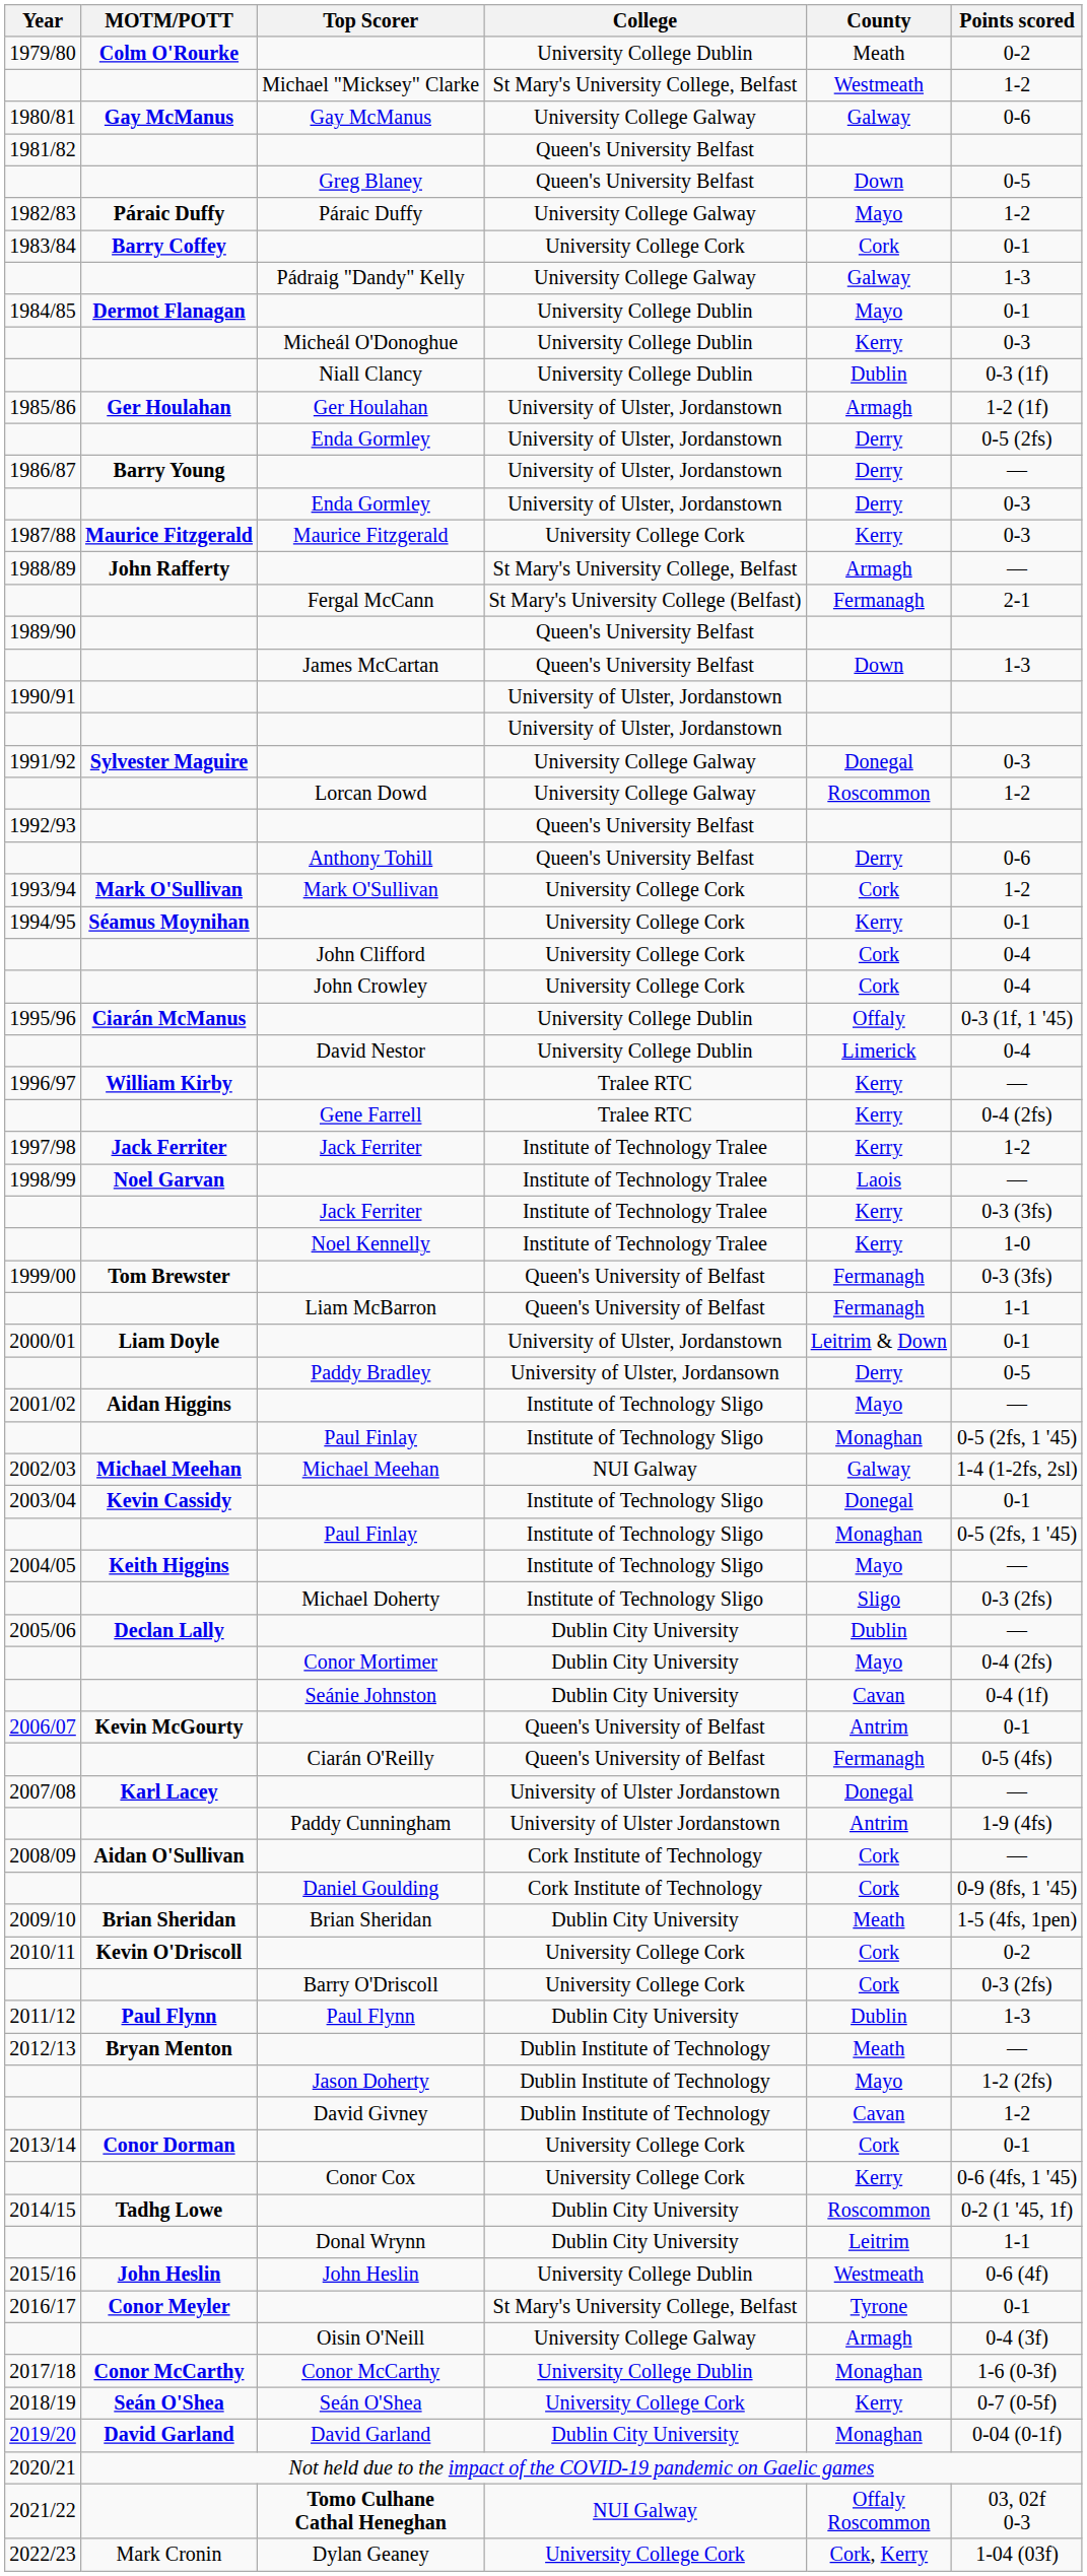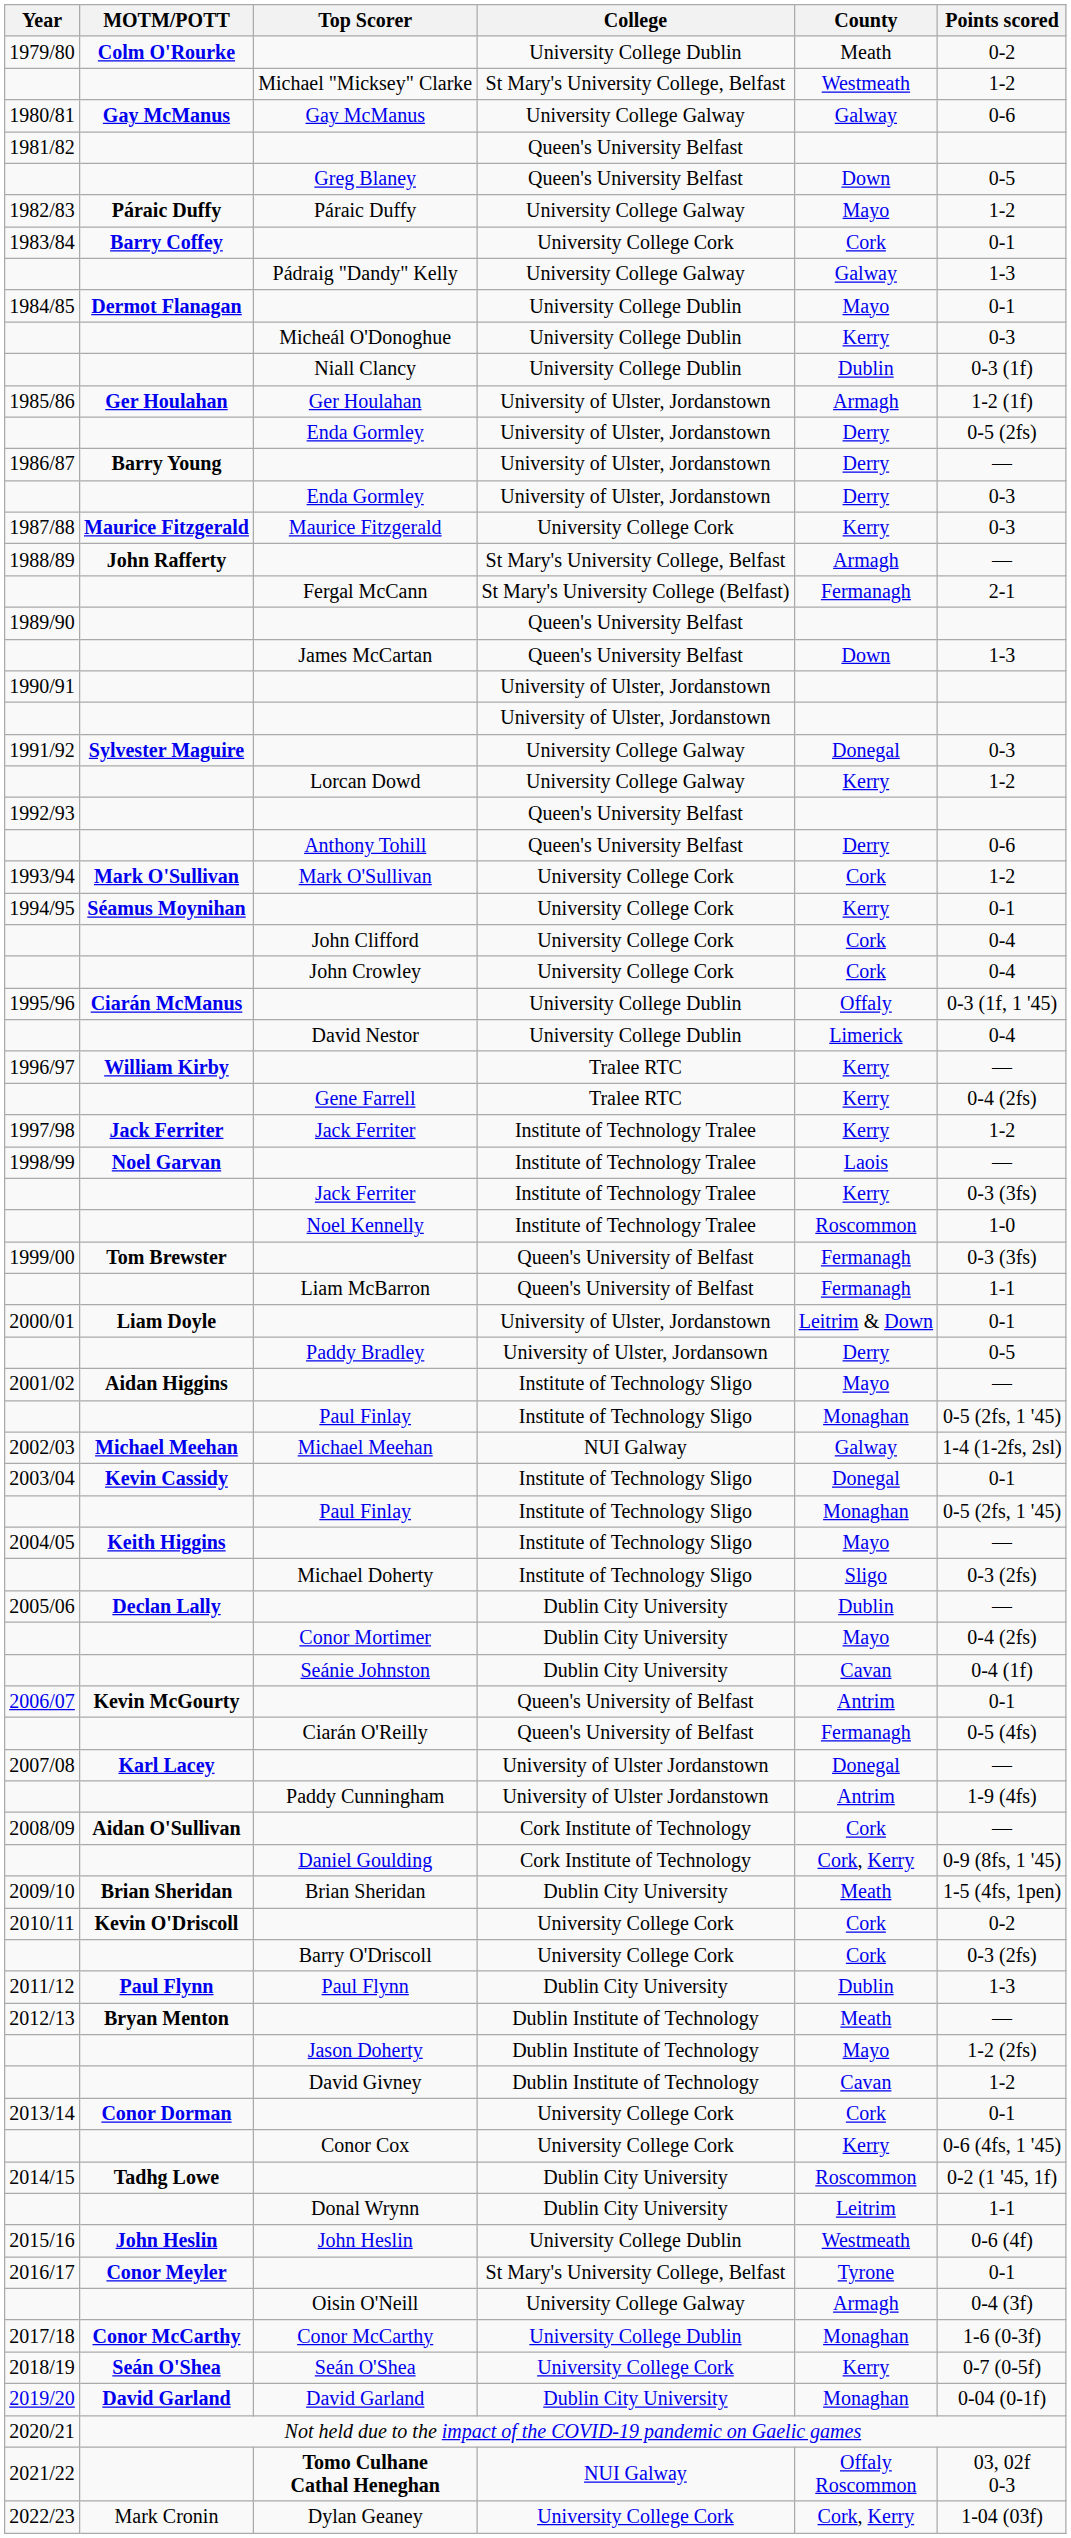Lorcan Dowd | County: Roscommon -> Kerry
Noel Kennelly | County: Kerry -> Roscommon
Daniel Goulding | County: Cork -> Cork, Kerry
